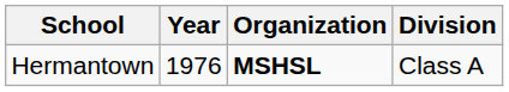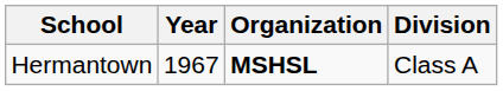Hermantown | Year: 1976 -> 1967
